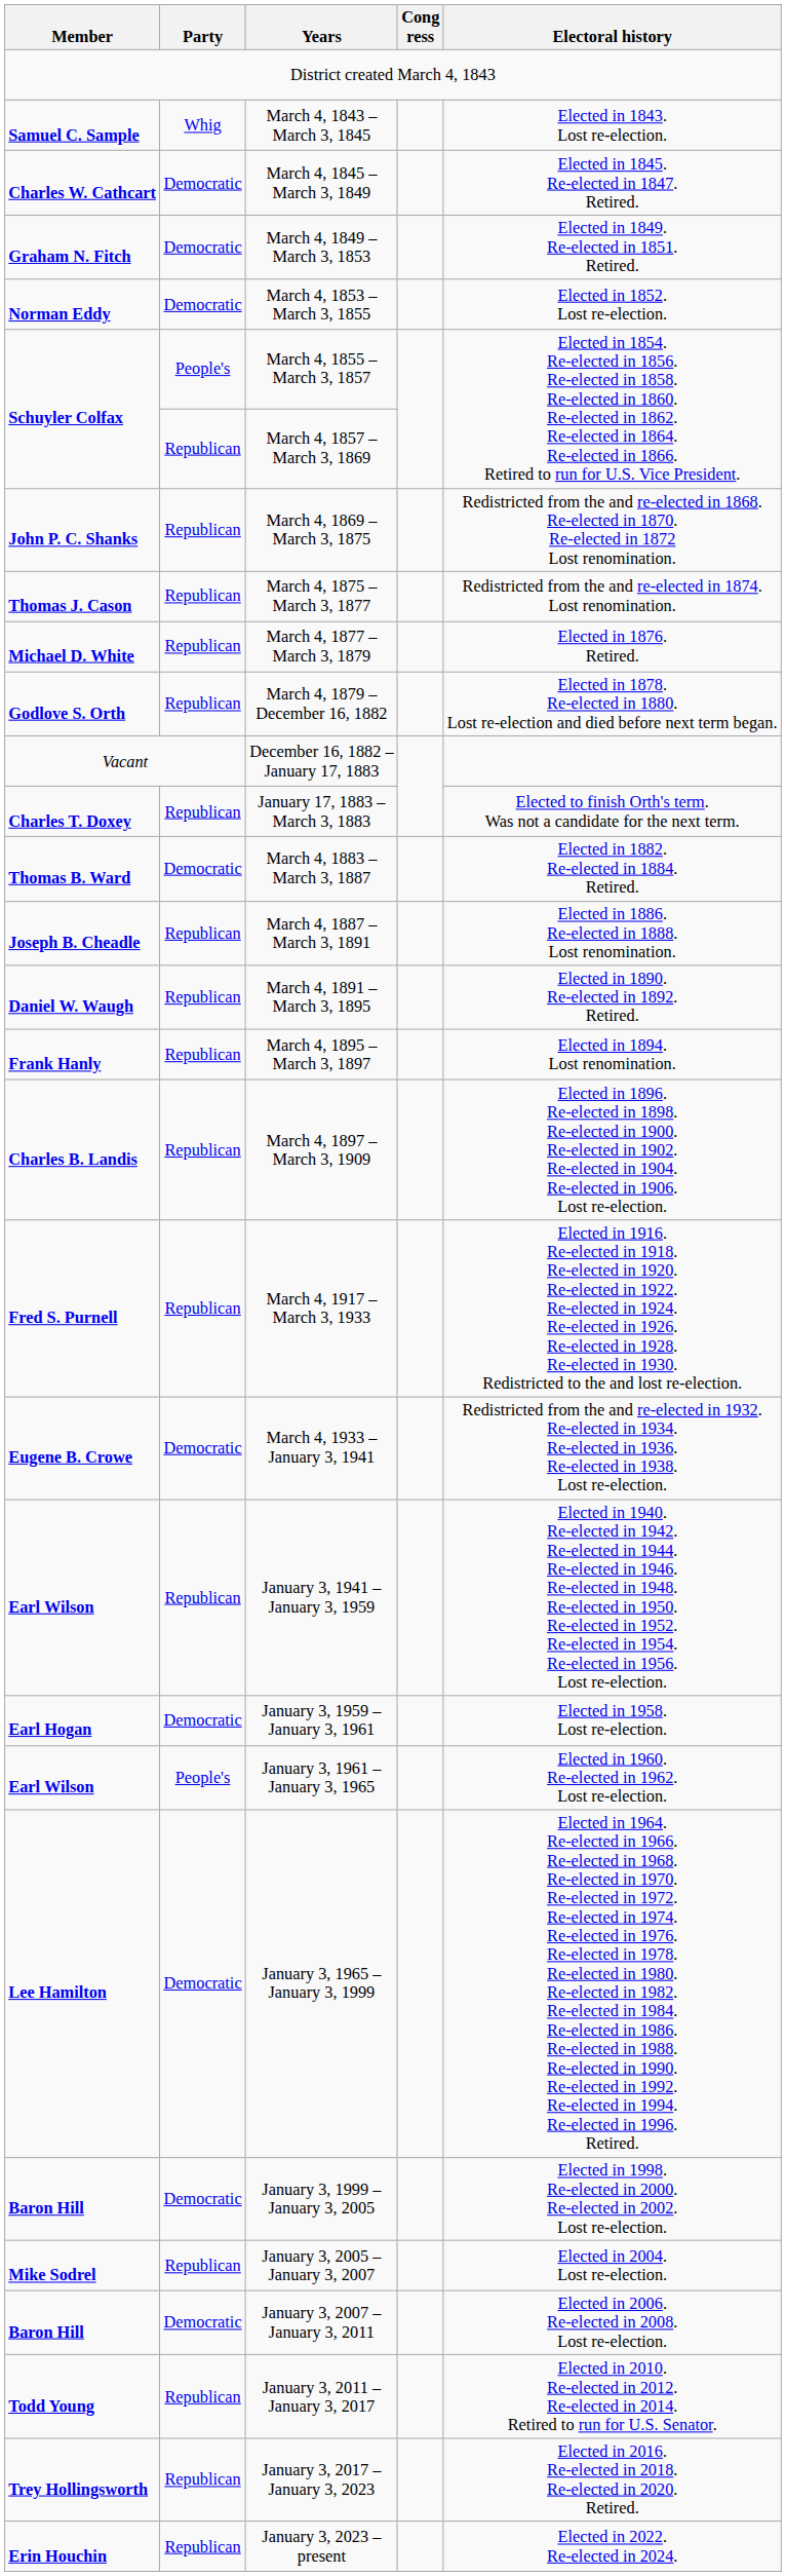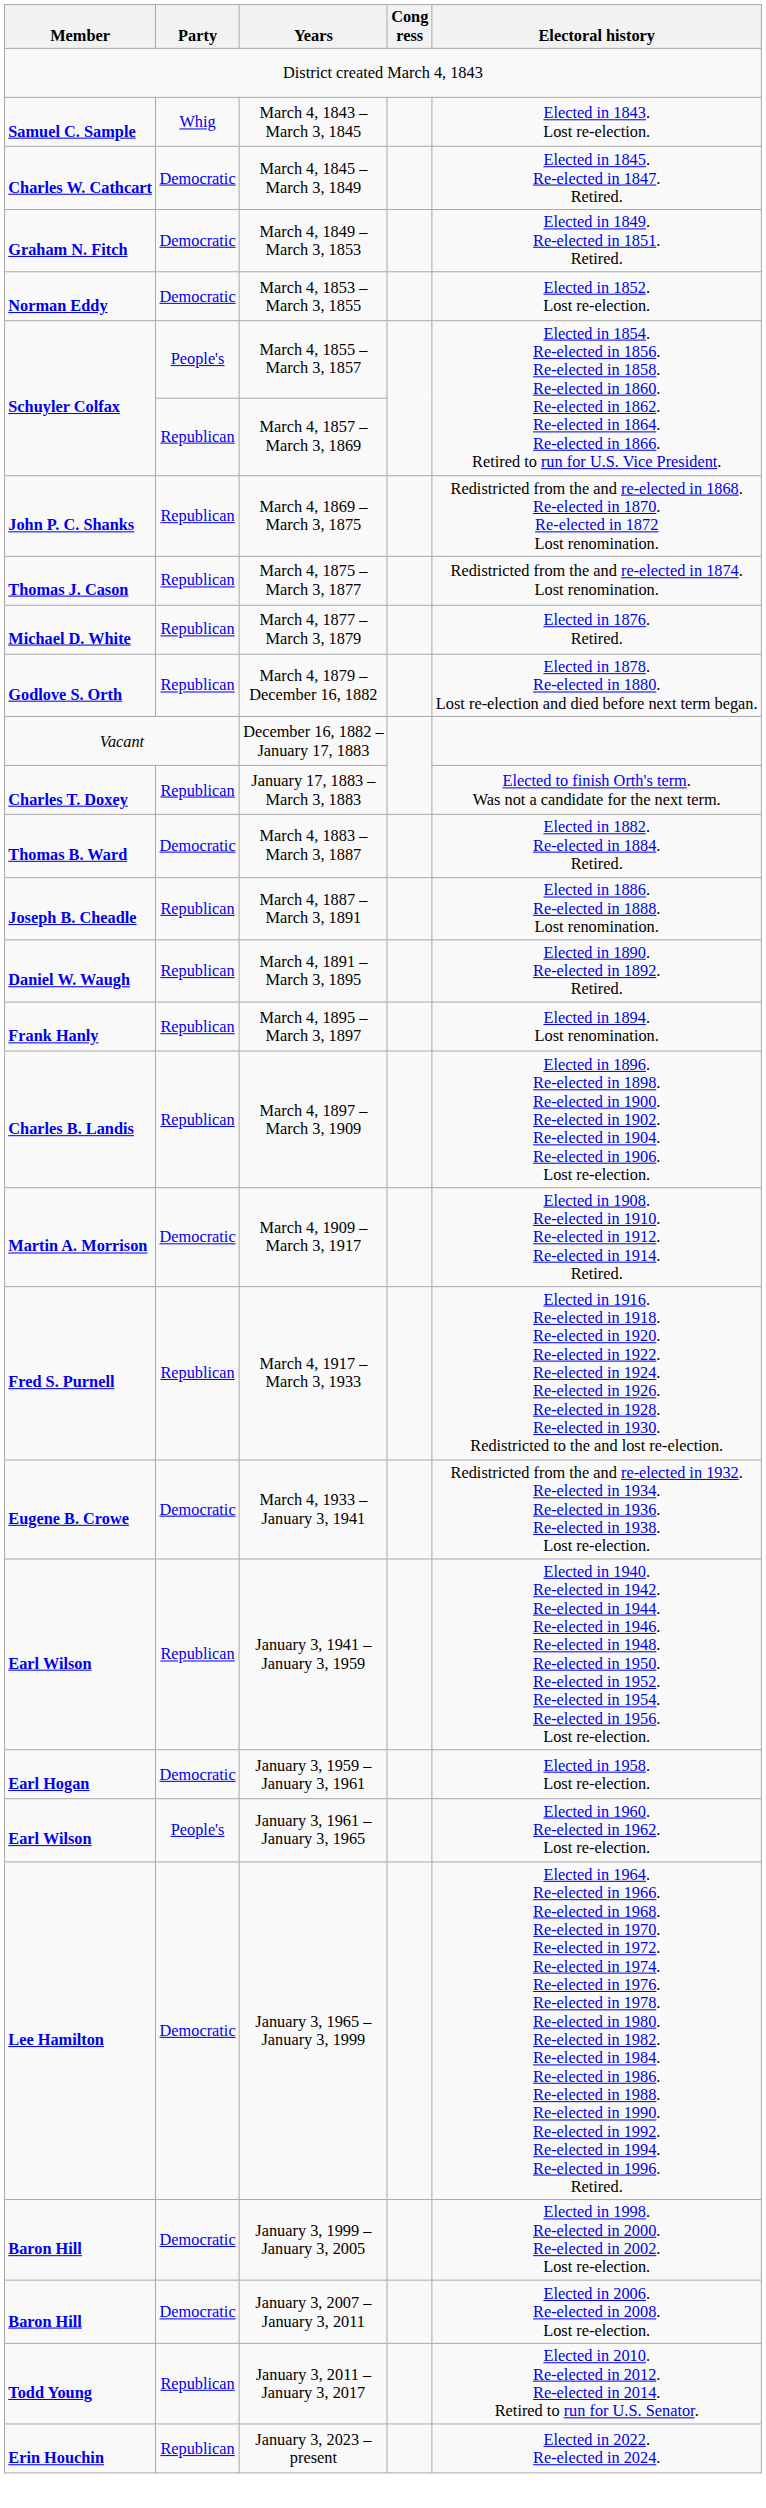+ row: Martin A. Morrison | Democratic | March 4, 1909 – March 3, 1917 | Elected in 1908. Re-elected in 1910. Re-elected in 1912. Re-elected in 1914. Retired.
- row: Mike Sodrel | Republican | January 3, 2005 – January 3, 2007 | Elected in 2004. Lost re-election.
- row: Trey Hollingsworth | Republican | January 3, 2017 – January 3, 2023 | Elected in 2016. Re-elected in 2018. Re-elected in 2020. Retired.
